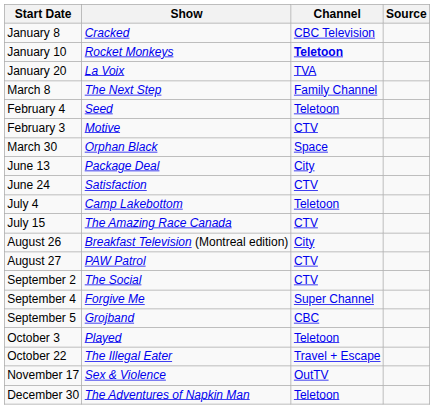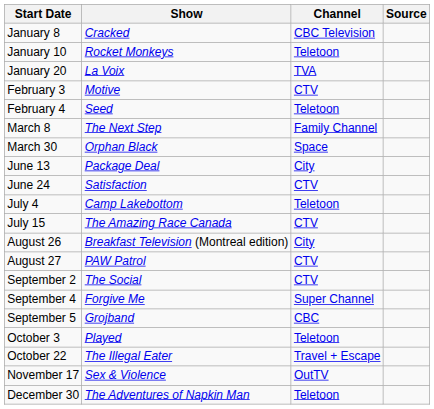January 10 | Channel: bold -> normal
rows swapped: February 3 <-> March 8
